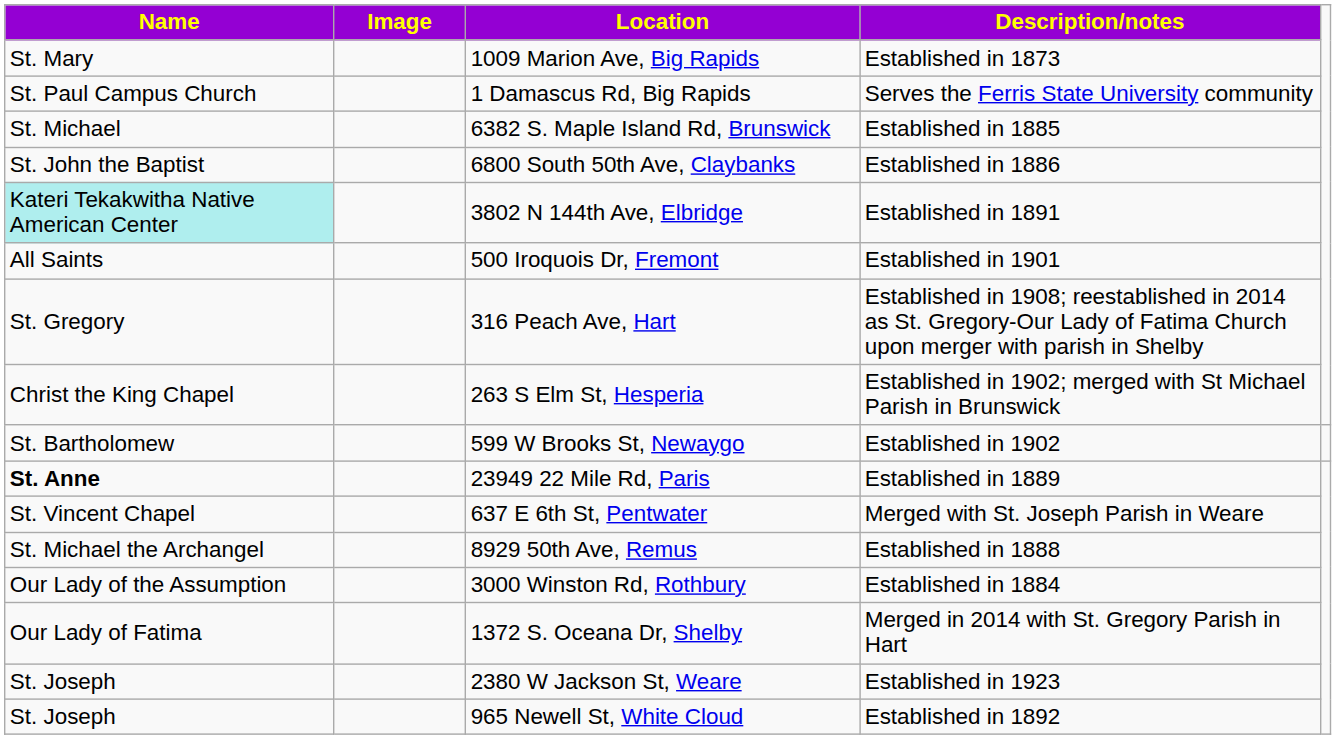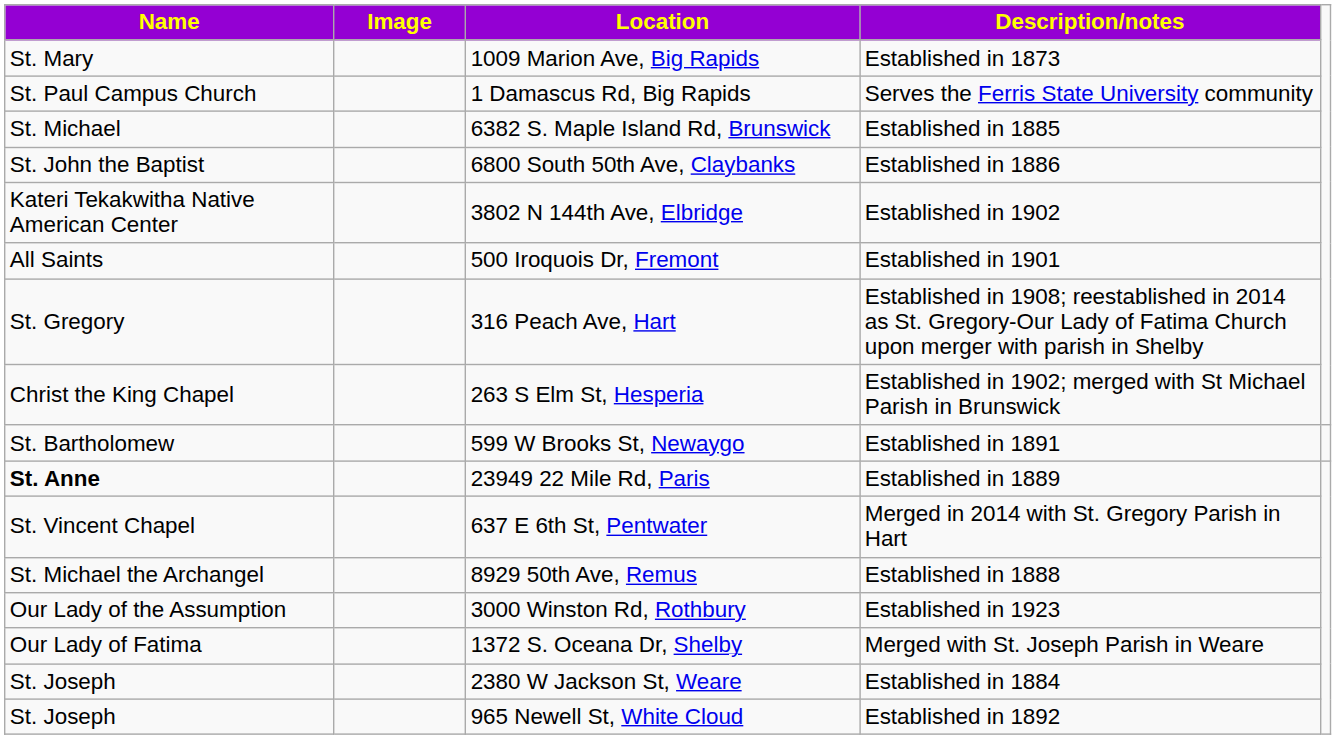3802 N 144th Ave, Elbridge | Name: paleturquoise background -> no background
3802 N 144th Ave, Elbridge | Description/notes: Established in 1891 -> Established in 1902
599 W Brooks St, Newaygo | Description/notes: Established in 1902 -> Established in 1891
637 E 6th St, Pentwater | Description/notes: Merged with St. Joseph Parish in Weare -> Merged in 2014 with St. Gregory Parish in Hart
3000 Winston Rd, Rothbury | Description/notes: Established in 1884 -> Established in 1923
1372 S. Oceana Dr, Shelby | Description/notes: Merged in 2014 with St. Gregory Parish in Hart -> Merged with St. Joseph Parish in Weare
2380 W Jackson St, Weare | Description/notes: Established in 1923 -> Established in 1884
